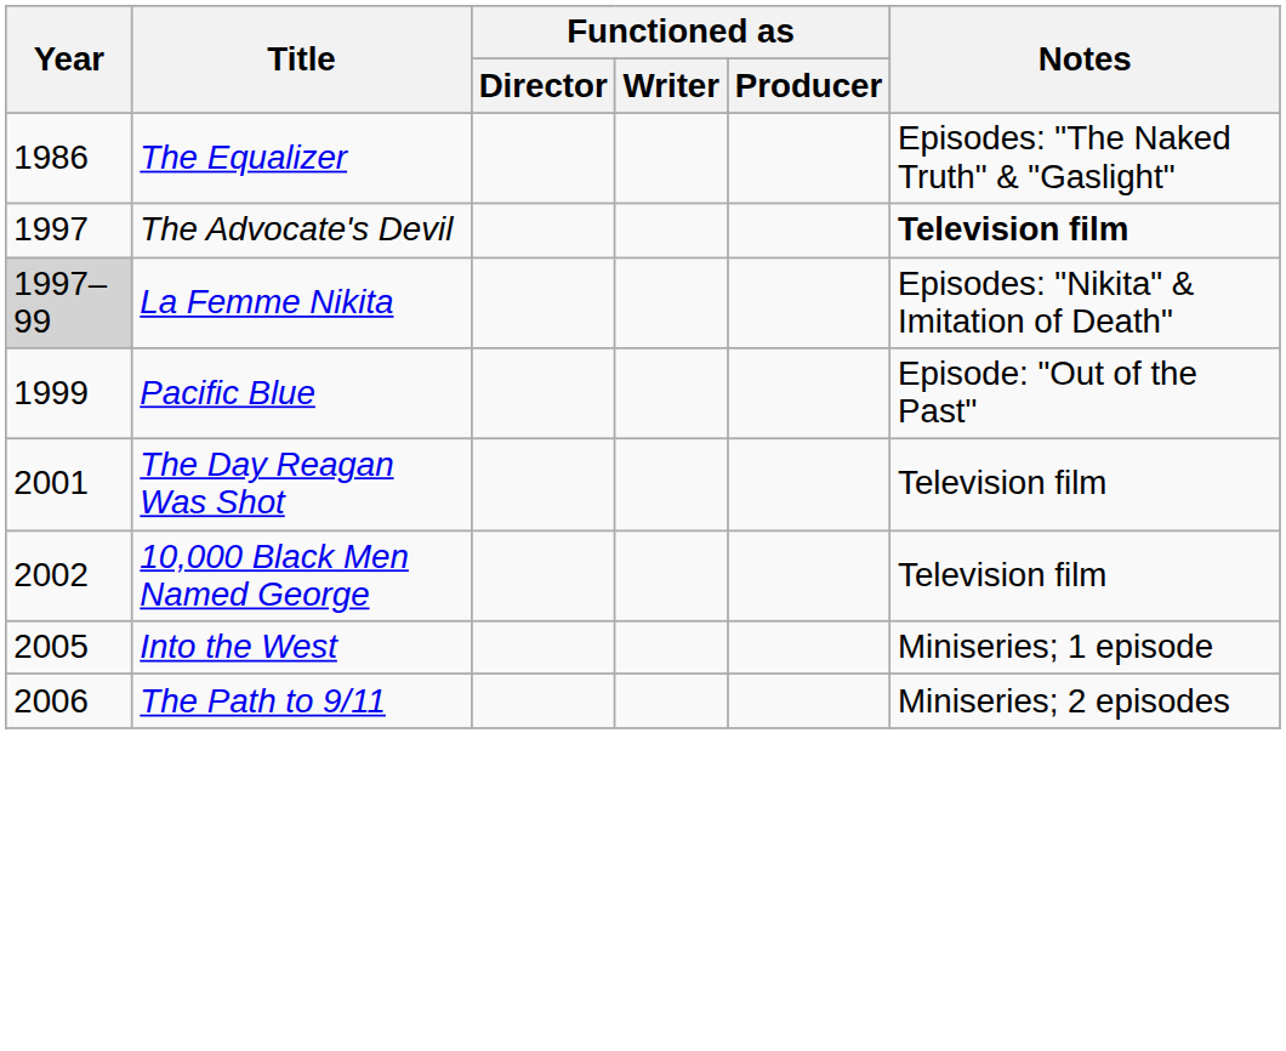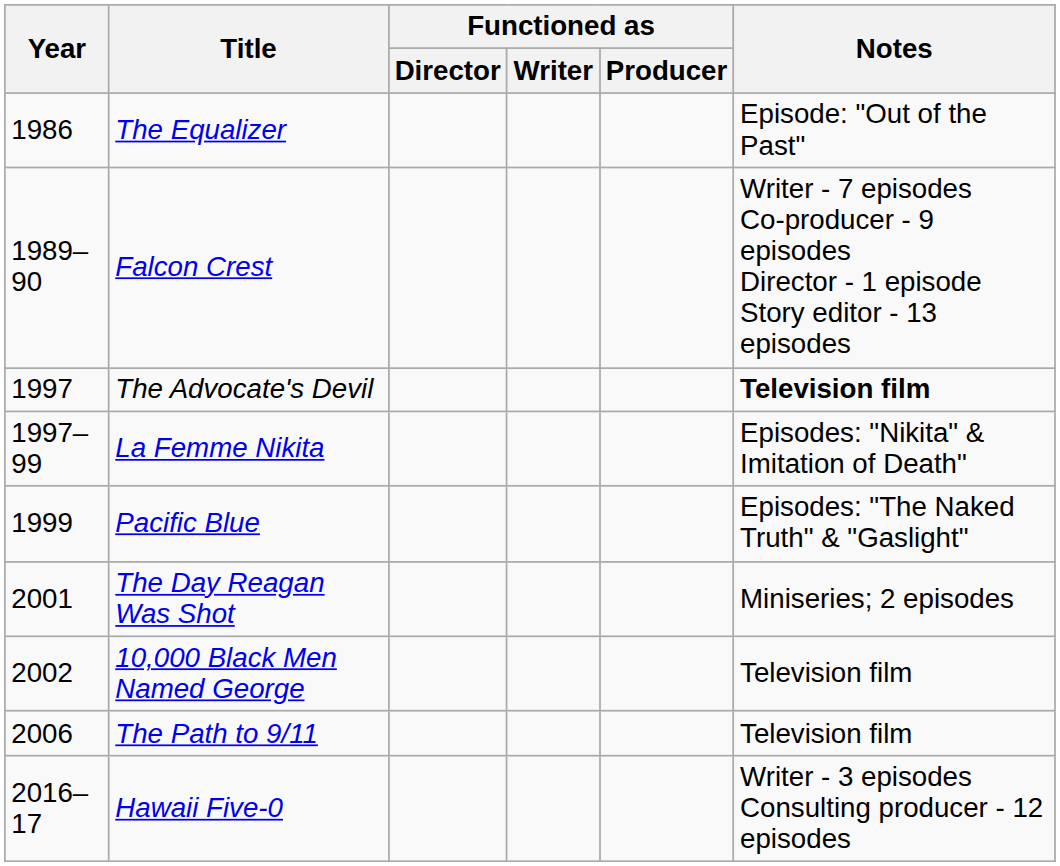The Equalizer | Notes: Episodes: "The Naked Truth" & "Gaslight" -> Episode: "Out of the Past"
+ row: 1989–90 | Falcon Crest | Writer - 7 episodes Co-producer - 9 episodes Director - 1 episode Story editor - 13 episodes
La Femme Nikita | Year: lightgrey background -> no background
Pacific Blue | Notes: Episode: "Out of the Past" -> Episodes: "The Naked Truth" & "Gaslight"
The Day Reagan Was Shot | Notes: Television film -> Miniseries; 2 episodes
- row: 2005 | Into the West | Miniseries; 1 episode
The Path to 9/11 | Notes: Miniseries; 2 episodes -> Television film
+ row: 2016–17 | Hawaii Five-0 | Writer - 3 episodes Consulting producer - 12 episodes
